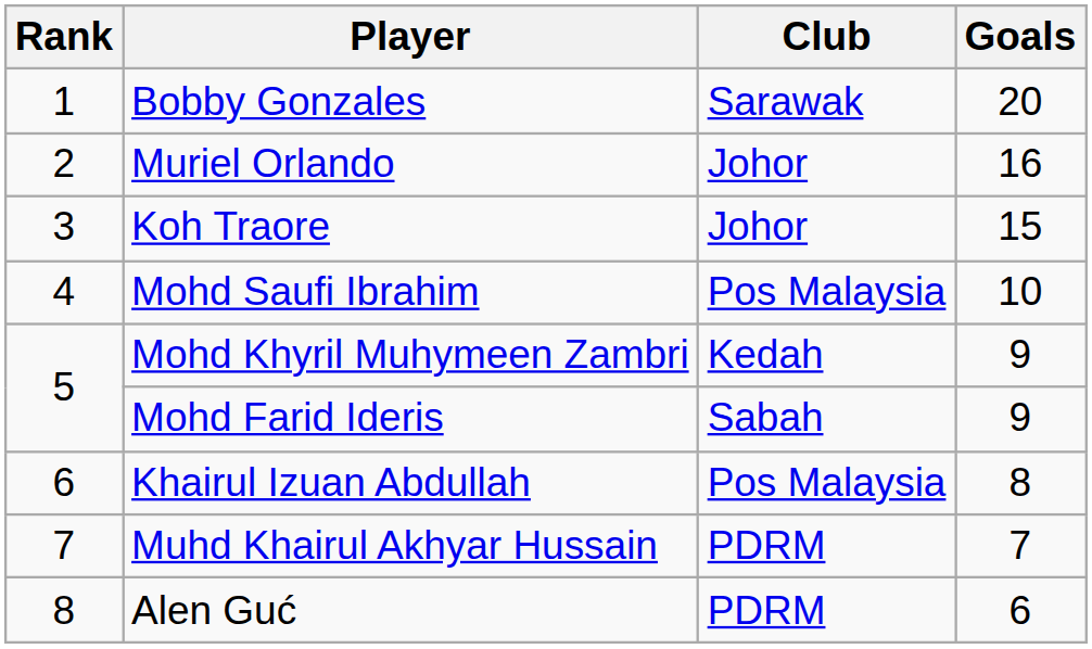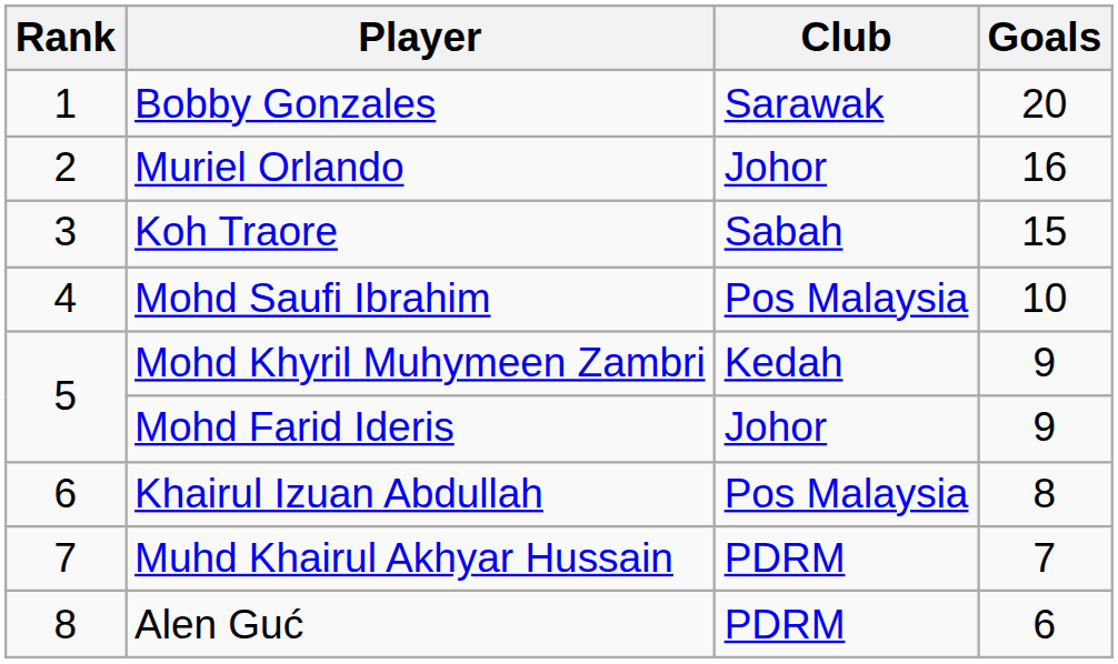Koh Traore | Club: Johor -> Sabah
Mohd Farid Ideris | Club: Sabah -> Johor
